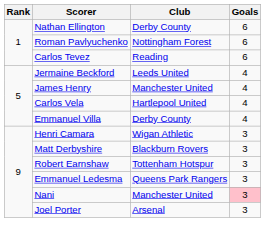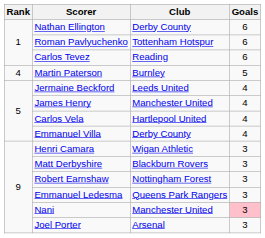Roman Pavlyuchenko | Club: Nottingham Forest -> Tottenham Hotspur
+ row: 4 | Martin Paterson | Burnley | 5
Robert Earnshaw | Club: Tottenham Hotspur -> Nottingham Forest
